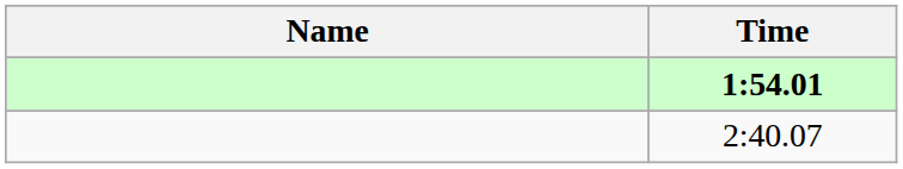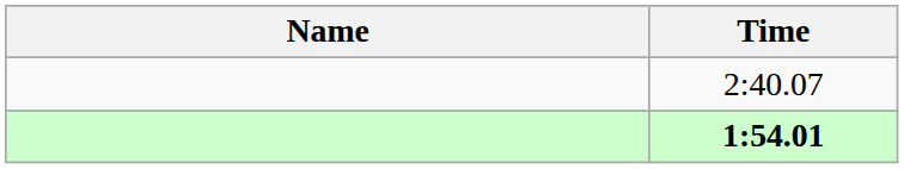rows swapped: 1:54.01 <-> 2:40.07
